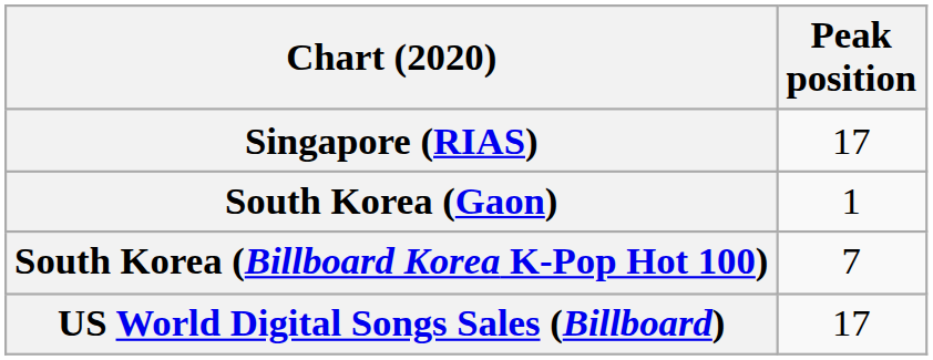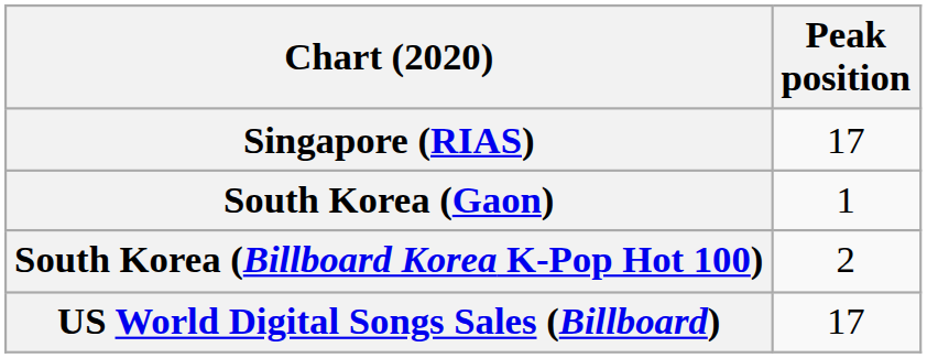South Korea (Billboard Korea K-Pop Hot 100) | Peak position: 7 -> 2
